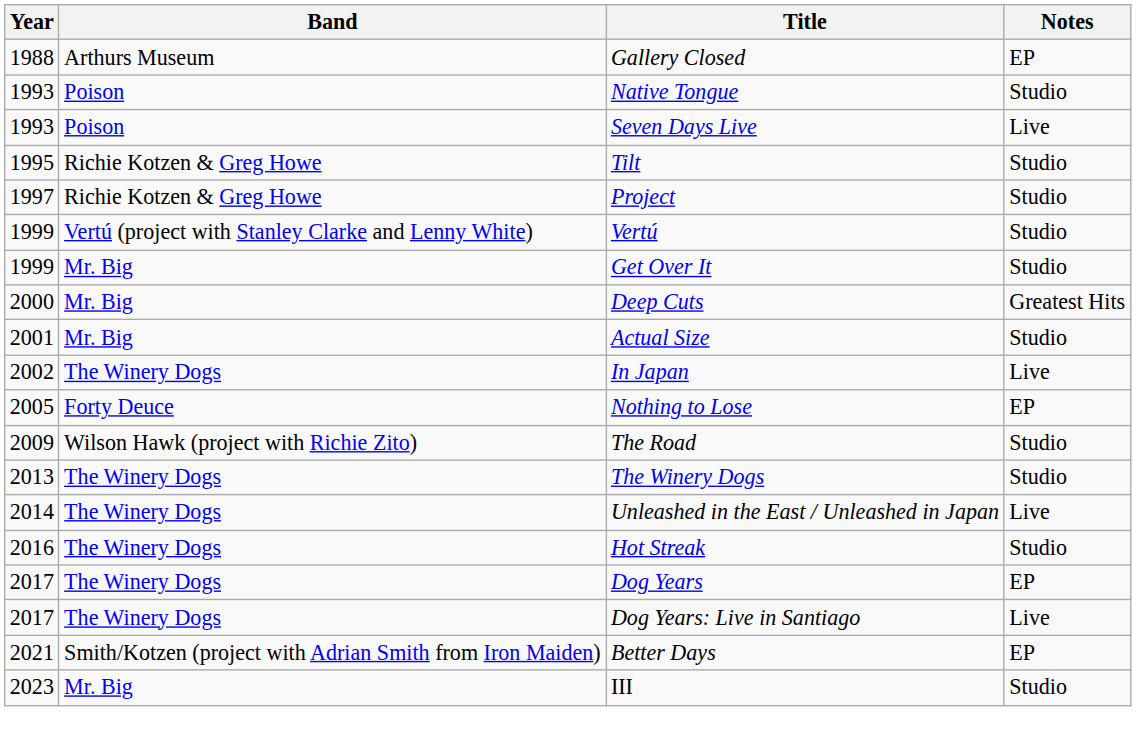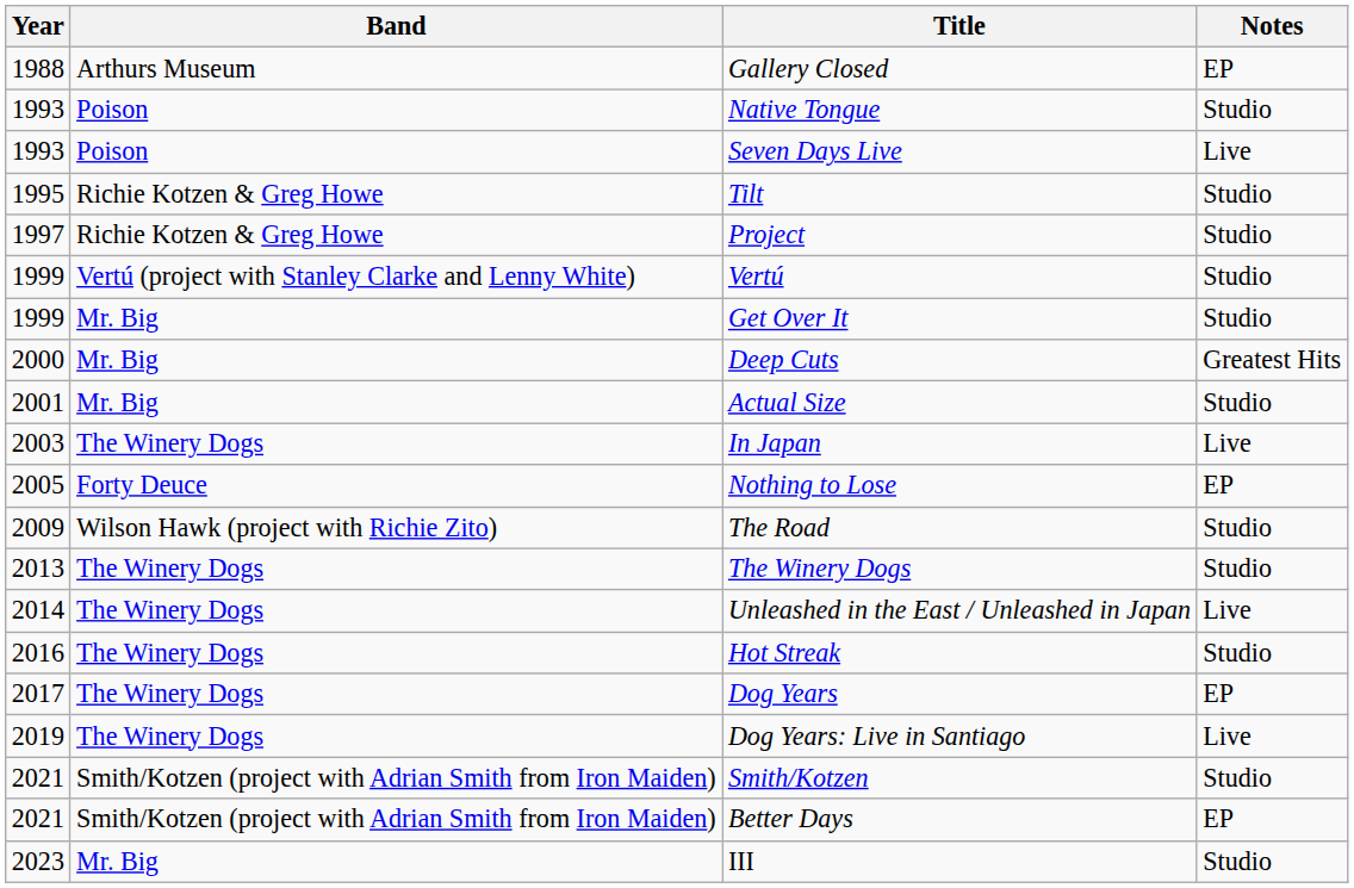In Japan | Year: 2002 -> 2003
Dog Years: Live in Santiago | Year: 2017 -> 2019
+ row: 2021 | Smith/Kotzen (project with Adrian Smith from Iron Maiden) | Smith/Kotzen | Studio
